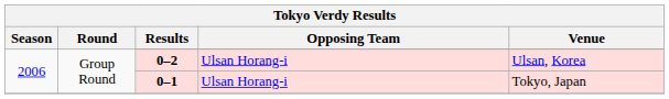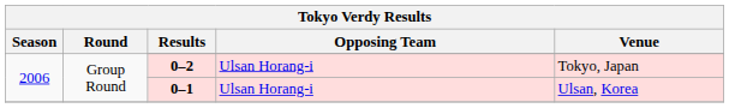0–2 | Venue: Ulsan, Korea -> Tokyo, Japan
0–1 | Venue: Tokyo, Japan -> Ulsan, Korea
